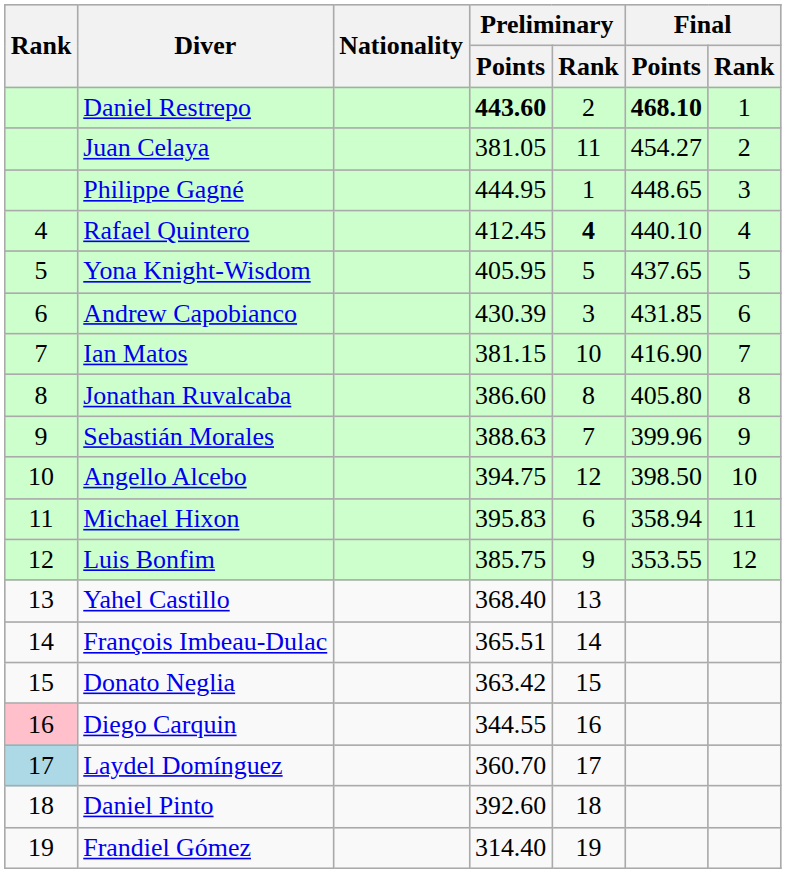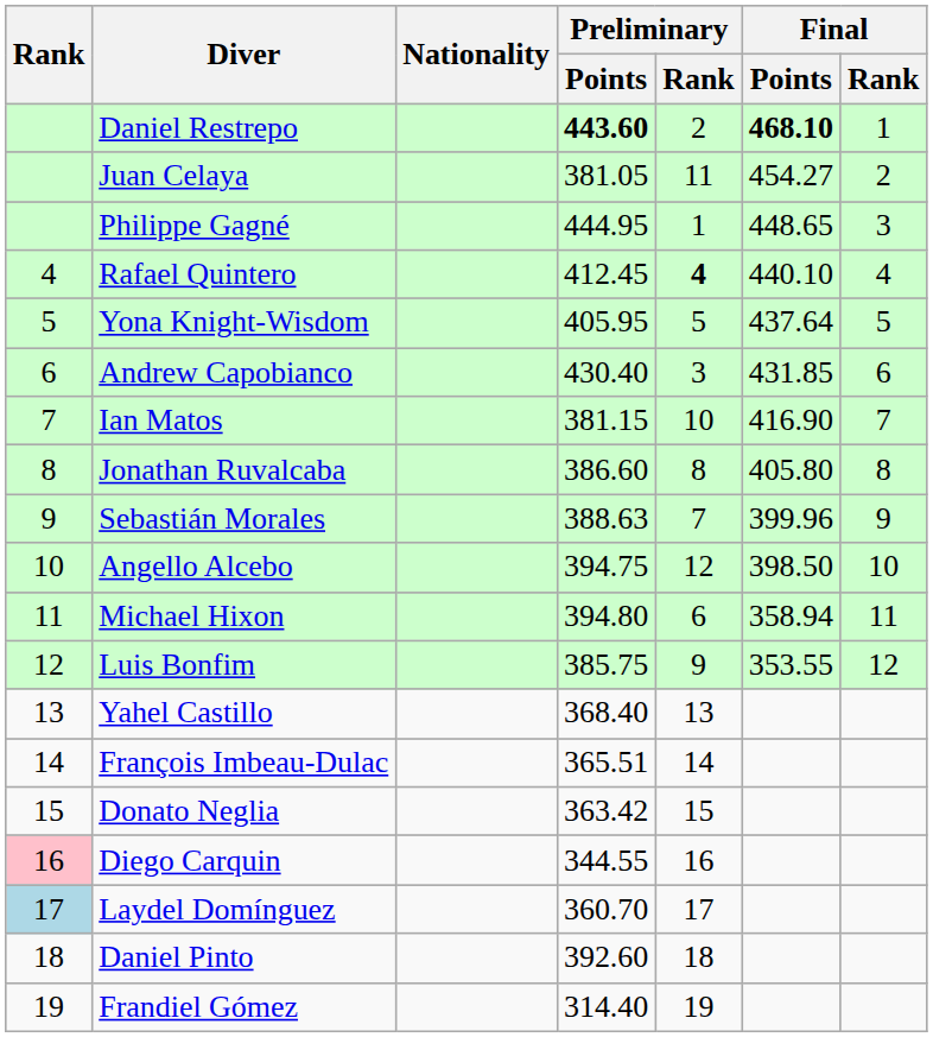Yona Knight-Wisdom | Final / Points: 437.65 -> 437.64
Andrew Capobianco | Preliminary / Points: 430.39 -> 430.40
Michael Hixon | Preliminary / Points: 395.83 -> 394.80
